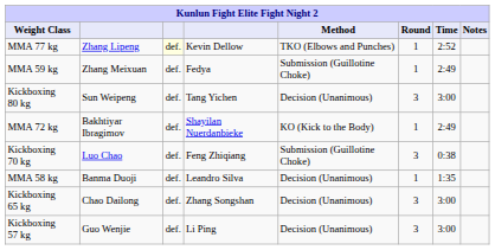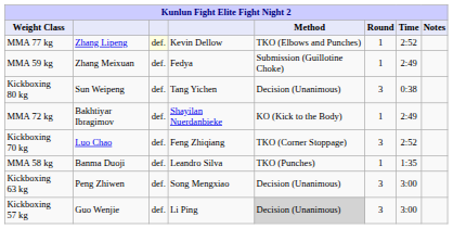Kickboxing 80 kg | Time: 3:00 -> 0:38
Kickboxing 70 kg | Method: Submission (Guillotine Choke) -> TKO (Corner Stoppage)
Kickboxing 70 kg | Time: 0:38 -> 2:52
MMA 58 kg | Method: Decision (Unanimous) -> TKO (Punches)
- row: Kickboxing 65 kg | Chao Dailong | def. | Zhang Songshan | Decision (Unanimous) | 3 | 3:00
+ row: Kickboxing 63 kg | Peng Zhiwen | def. | Song Mengxiao | Decision (Unanimous) | 3 | 3:00
Kickboxing 57 kg | Method: no background -> lightgrey background
